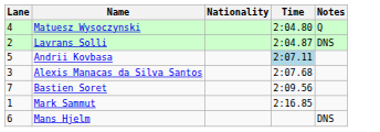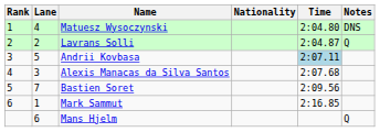+ column: Rank | 1 | 2 | 3 | 4 | 5 | 6
Matuesz Wysoczynski | Notes: Q -> DNS
Lavrans Solli | Notes: DNS -> Q
Mans Hjelm | Notes: DNS -> Q
